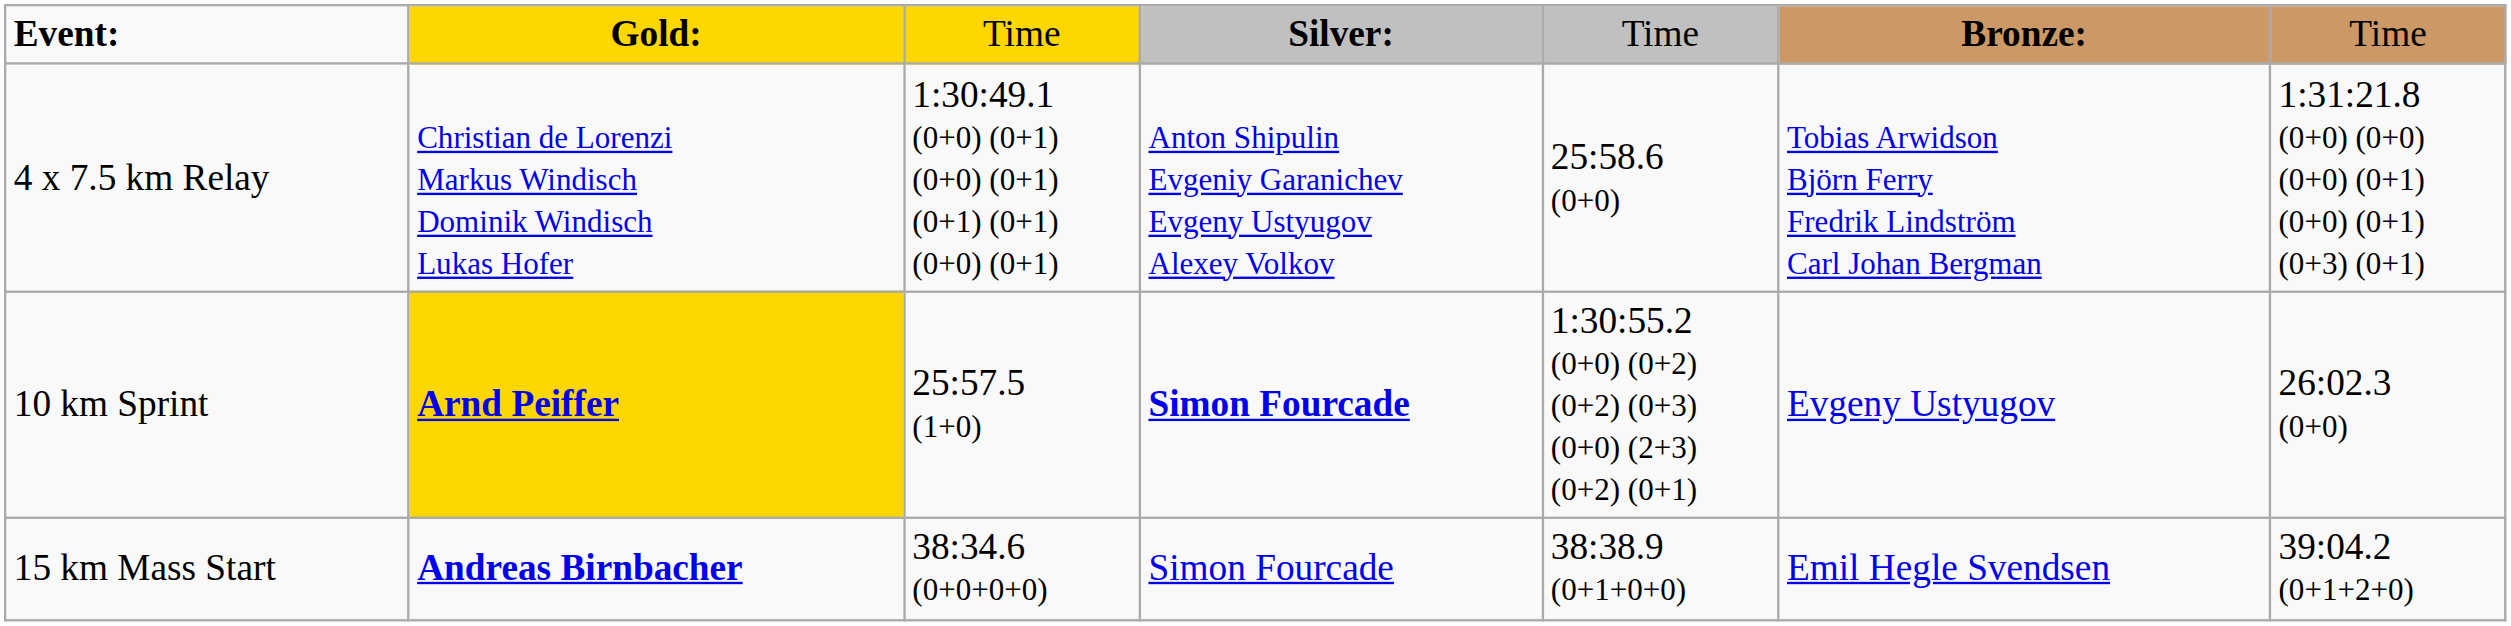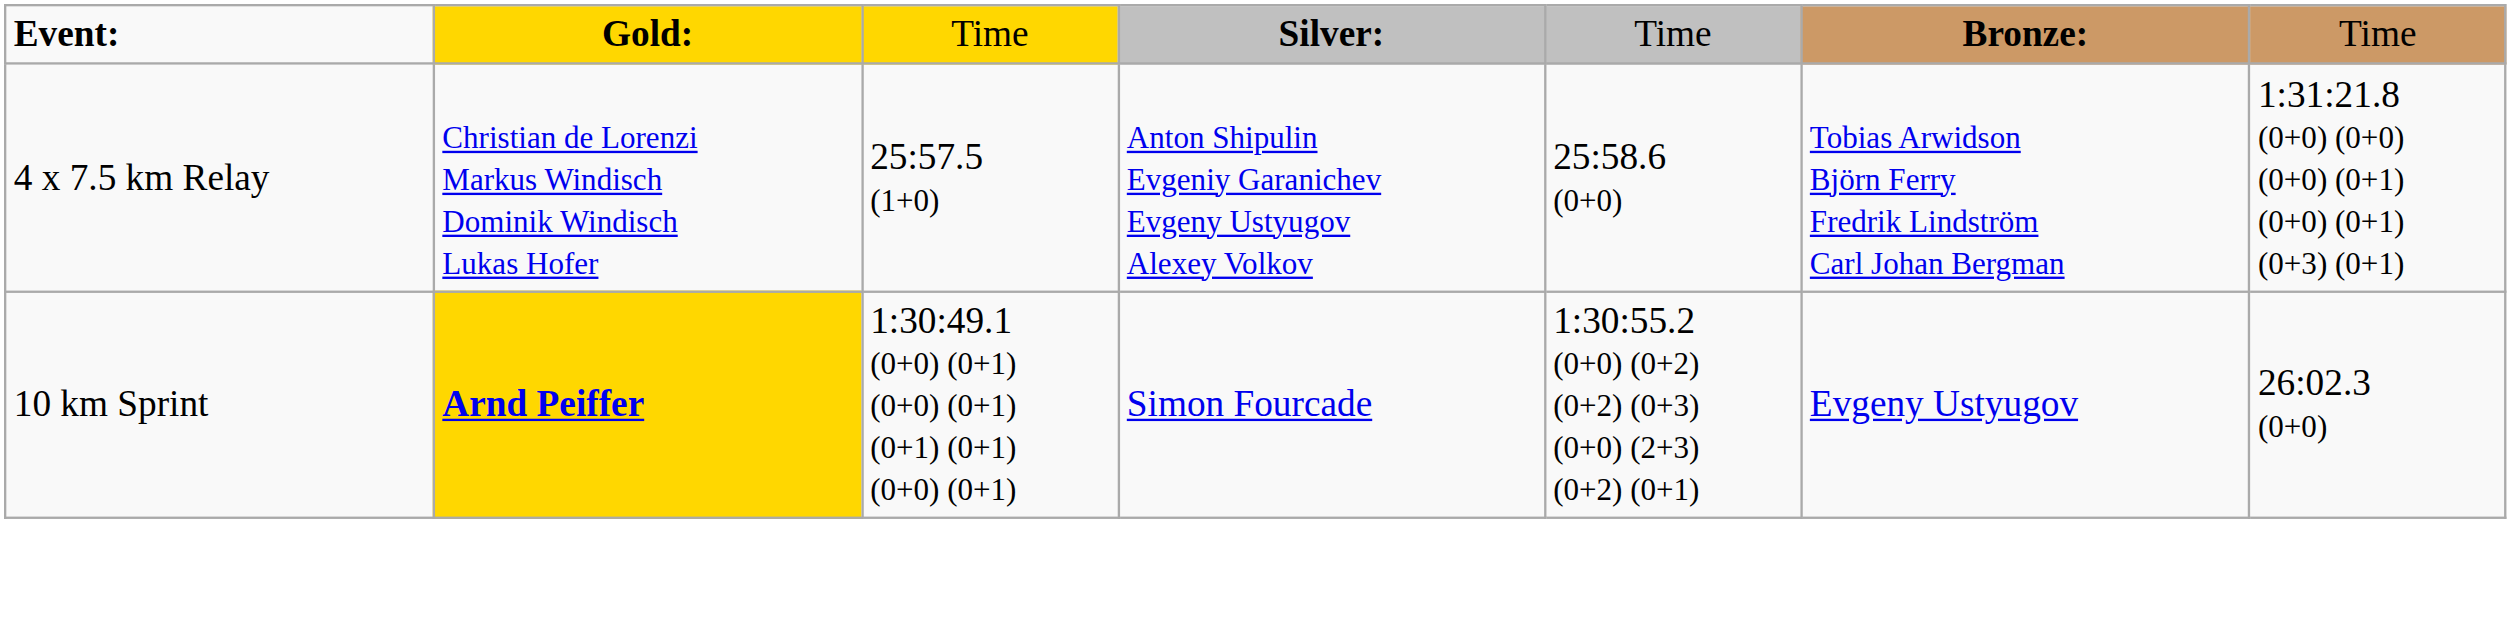4 x 7.5 km Relay | column 3: 1:30:49.1 (0+0) (0+1) (0+0) (0+1) (0+1) (0+1) (0+0) (0+1) -> 25:57.5 (1+0)
10 km Sprint | column 3: 25:57.5 (1+0) -> 1:30:49.1 (0+0) (0+1) (0+0) (0+1) (0+1) (0+1) (0+0) (0+1)
10 km Sprint | column 4: bold -> normal
- row: 15 km Mass Start | Andreas Birnbacher | 38:34.6 (0+0+0+0) | Simon Fourcade | 38:38.9 (0+1+0+0) | Emil Hegle Svendsen | 39:04.2 (0+1+2+0)
